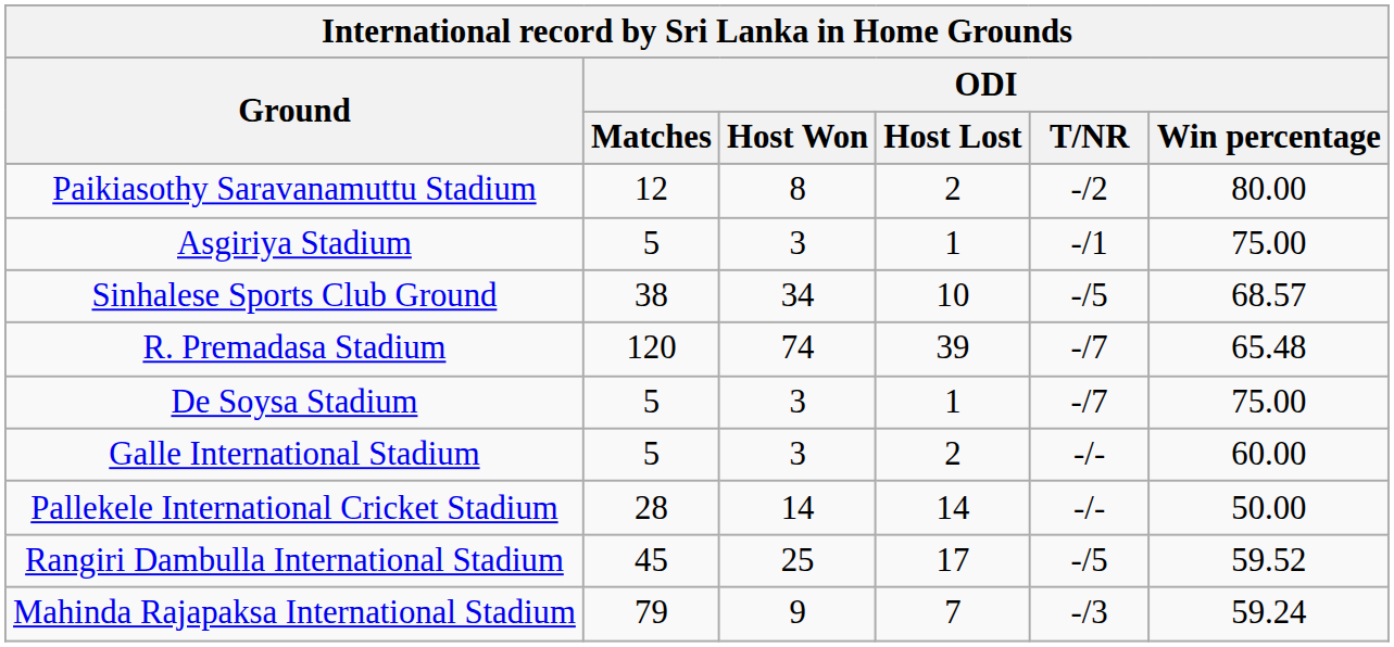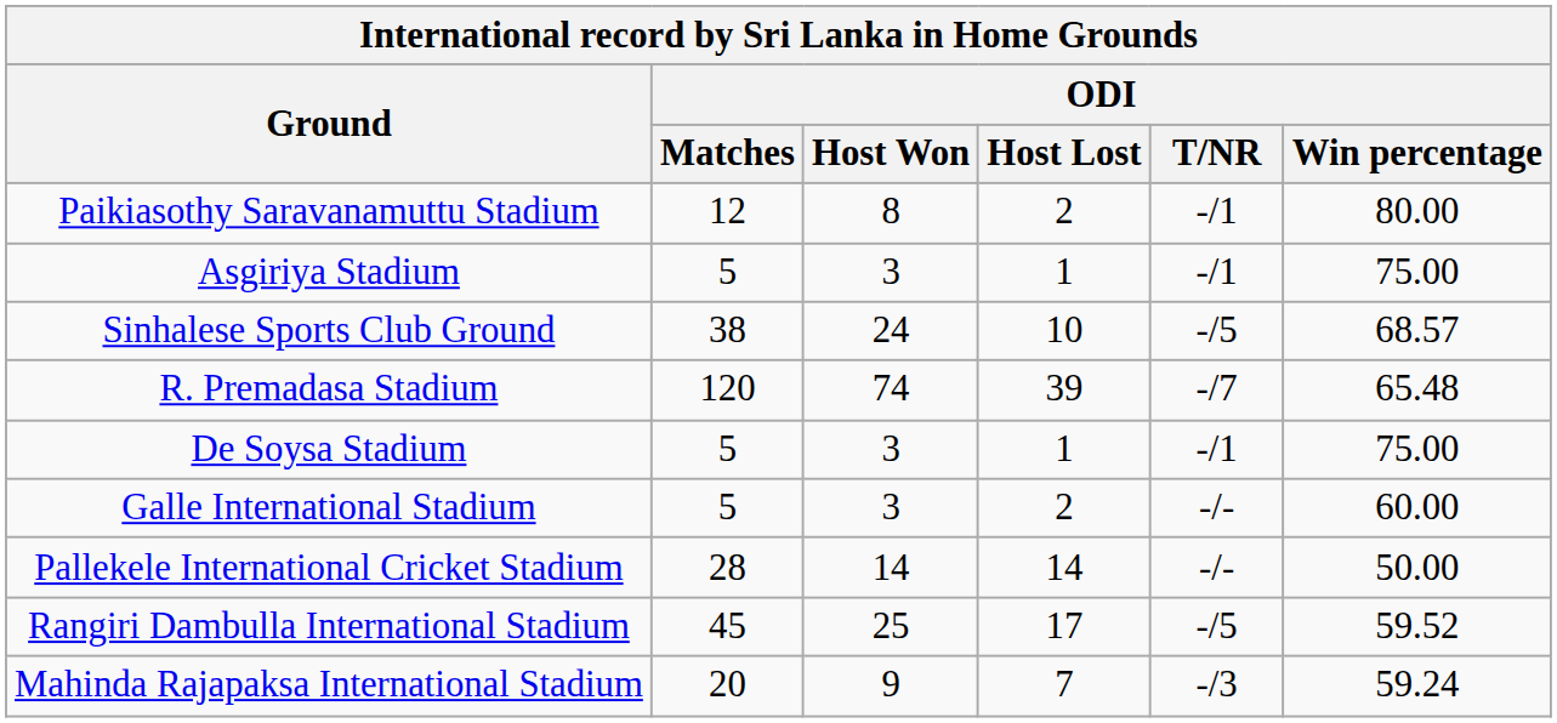Paikiasothy Saravanamuttu Stadium | ODI / T/NR: -/2 -> -/1
Sinhalese Sports Club Ground | ODI / Host Won: 34 -> 24
De Soysa Stadium | ODI / T/NR: -/7 -> -/1
Mahinda Rajapaksa International Stadium | ODI / Matches: 79 -> 20
